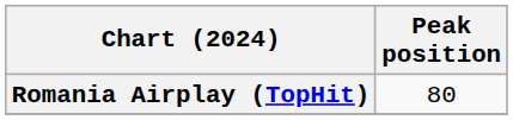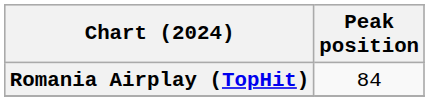Romania Airplay (TopHit) | Peak position: 80 -> 84
